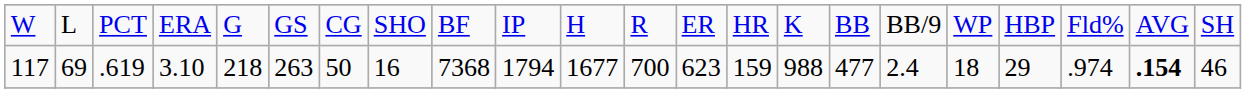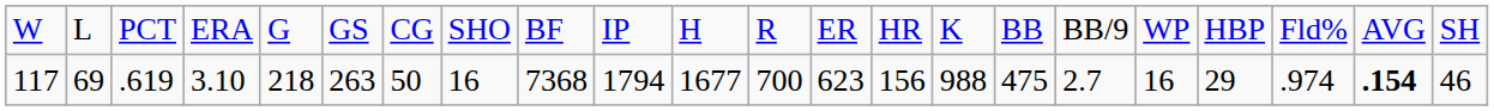117 | column 14: 159 -> 156
117 | column 16: 477 -> 475
117 | column 17: 2.4 -> 2.7
117 | column 18: 18 -> 16
